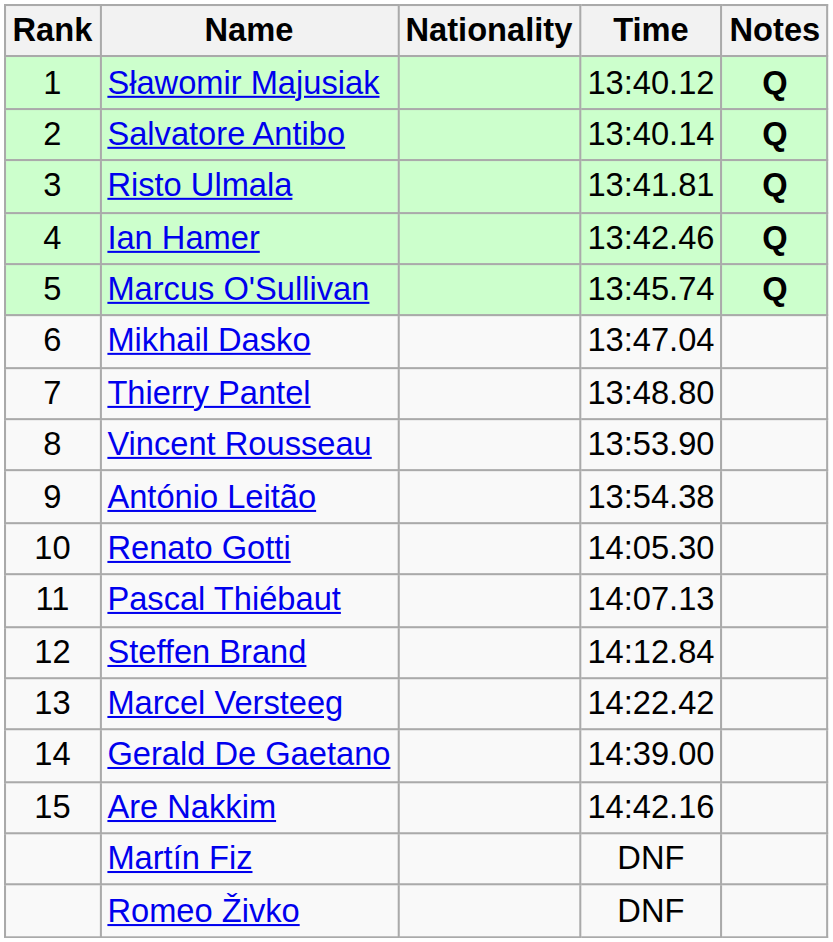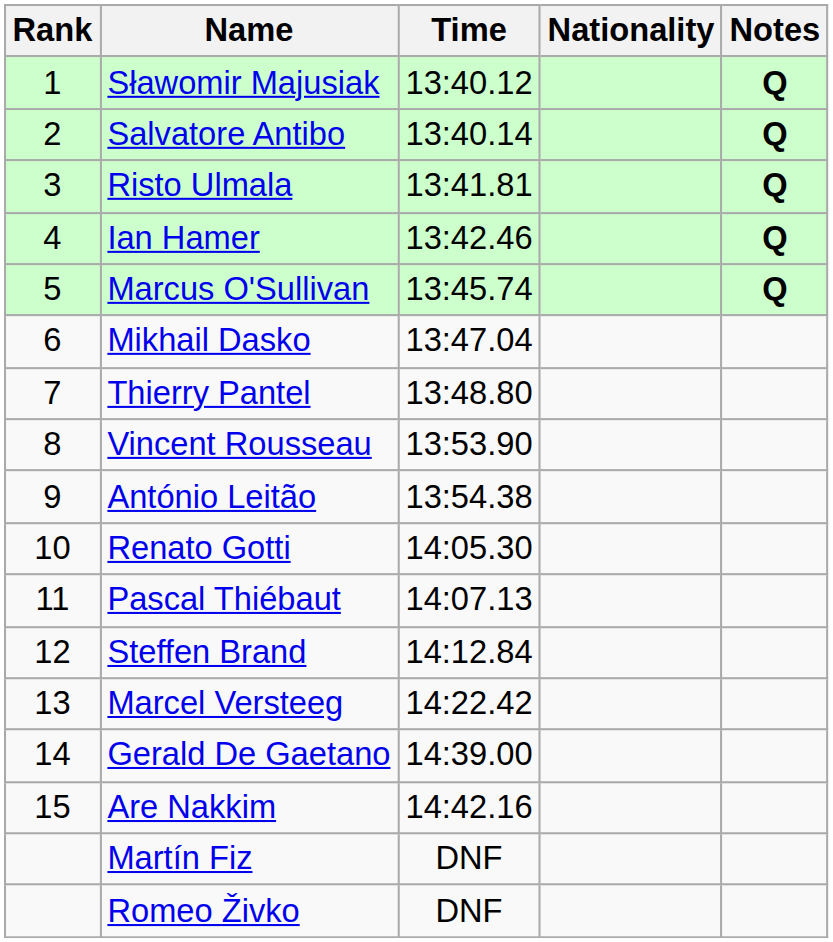columns swapped: Nationality <-> Time
